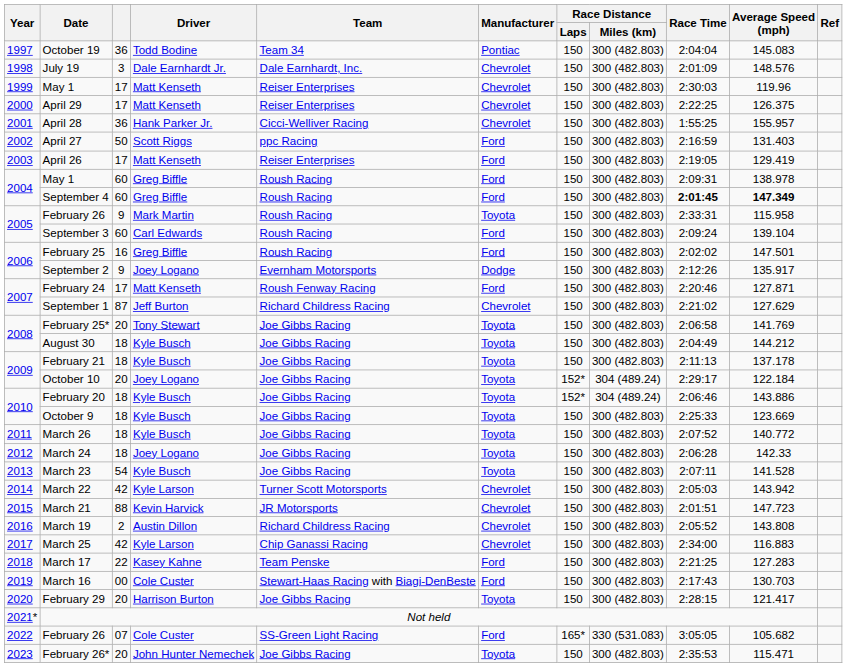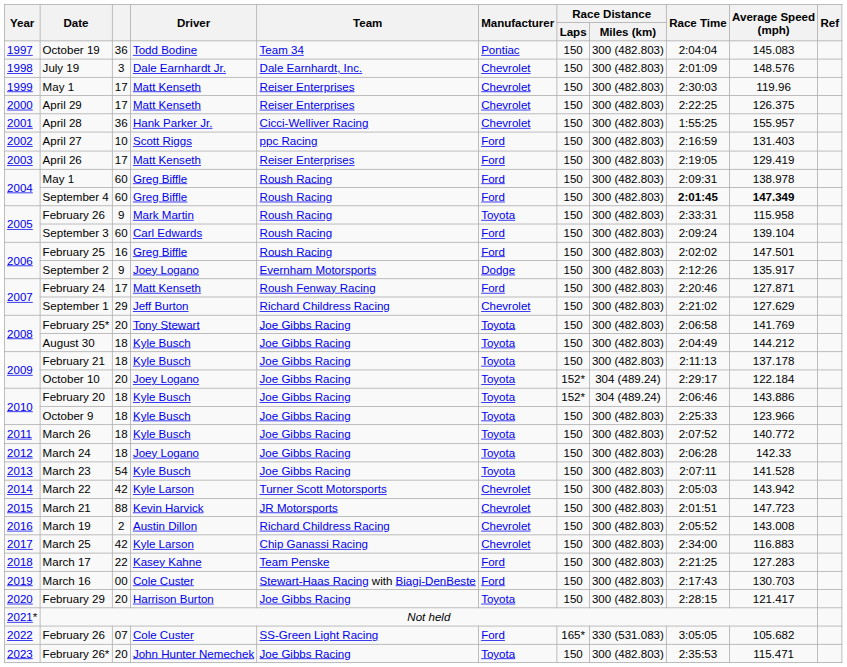April 27 | column 3: 50 -> 10
September 1 | column 3: 87 -> 29
October 9 | Average Speed (mph): 123.669 -> 123.966
March 19 | Average Speed (mph): 143.808 -> 143.008
